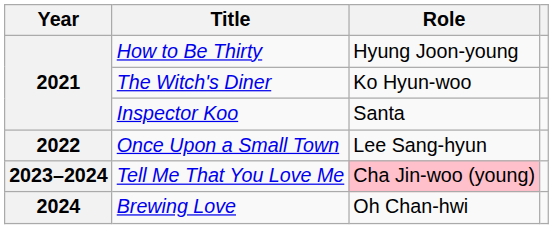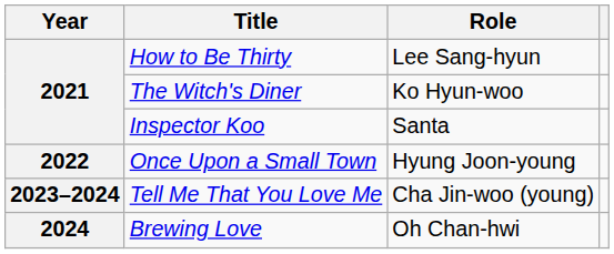How to Be Thirty | Role: Hyung Joon-young -> Lee Sang-hyun
Once Upon a Small Town | Role: Lee Sang-hyun -> Hyung Joon-young
Tell Me That You Love Me | Role: pink background -> no background
